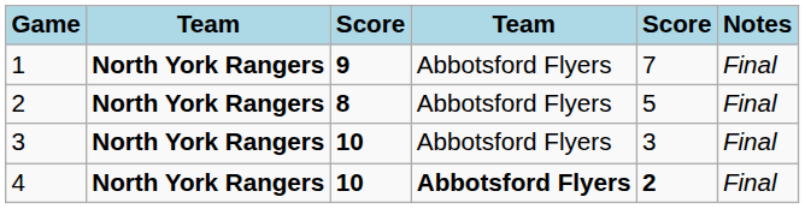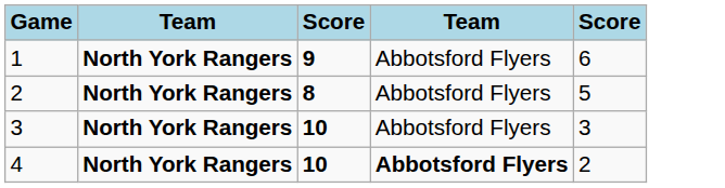- column: Notes | Final | Final | Final | Final
1 | column 5: 7 -> 6
4 | column 5: bold -> normal
